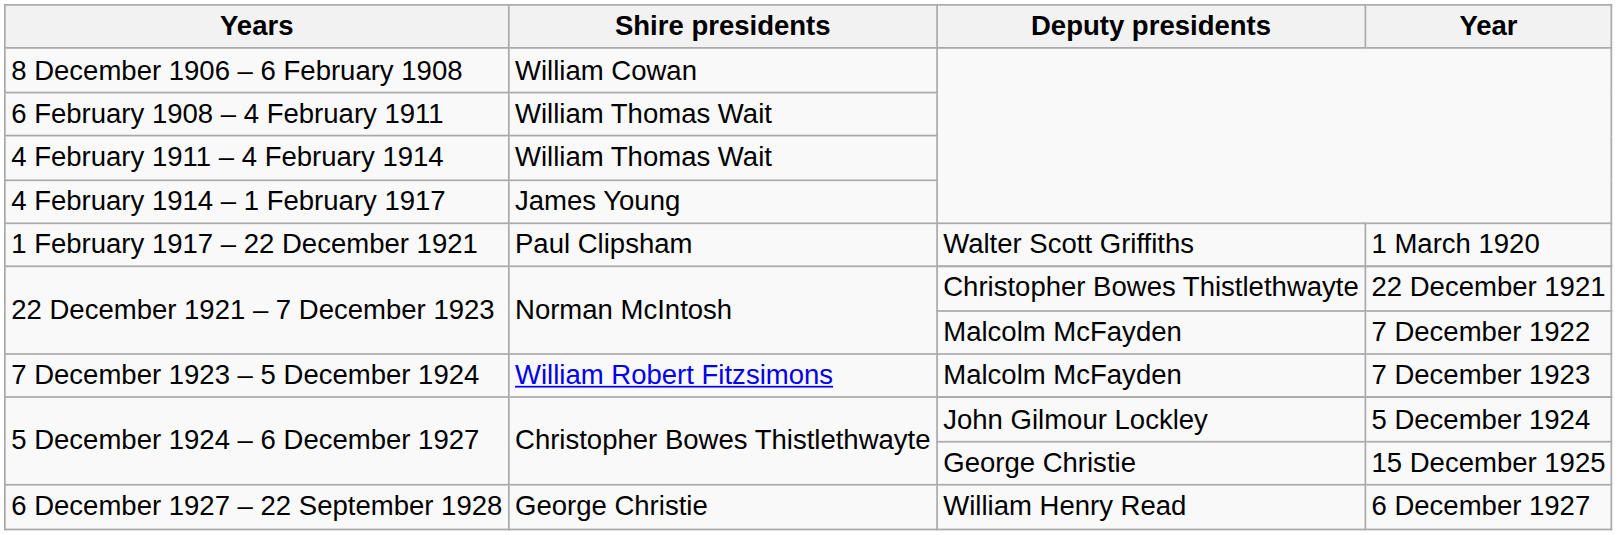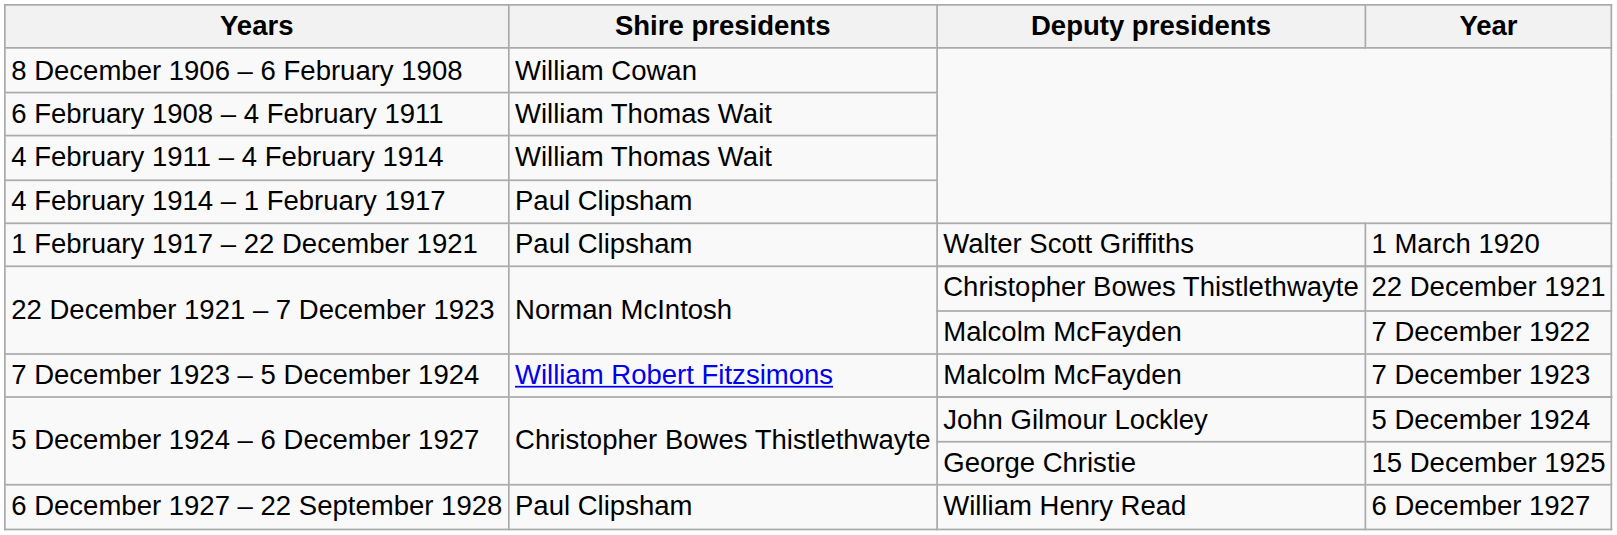4 February 1914 – 1 February 1917 | Shire presidents: James Young -> Paul Clipsham
6 December 1927 – 22 September 1928 | Shire presidents: George Christie -> Paul Clipsham
